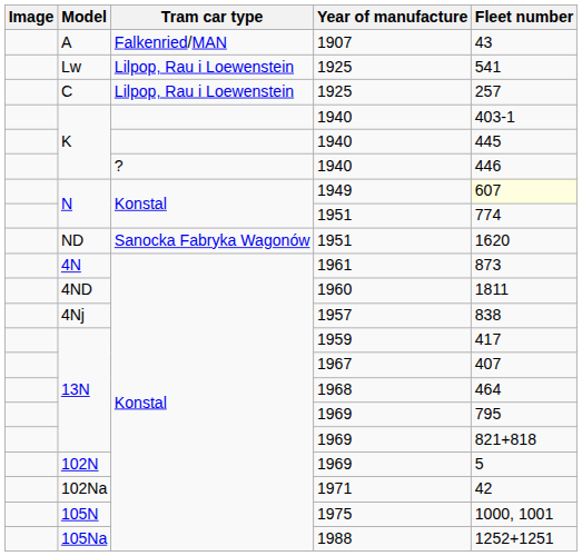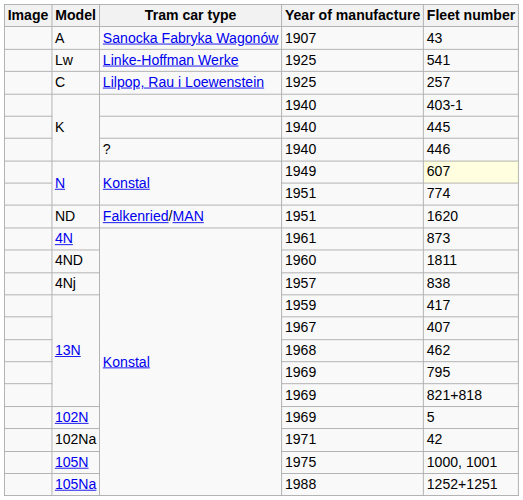1907 | Tram car type: Falkenried/MAN -> Sanocka Fabryka Wagonów
Lw / 1925 | Tram car type: Lilpop, Rau i Loewenstein -> Linke-Hoffman Werke
ND / 1951 | Tram car type: Sanocka Fabryka Wagonów -> Falkenried/MAN
1968 | Fleet number: 464 -> 462
